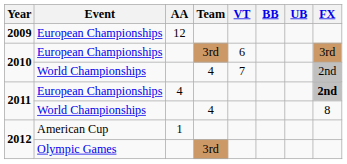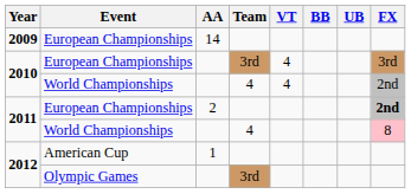2009 | AA: 12 -> 14
2010 / European Championships | VT: 6 -> 4
2010 / World Championships | VT: 7 -> 4
2011 / European Championships | AA: 4 -> 2
2011 / World Championships | FX: no background -> pink background
